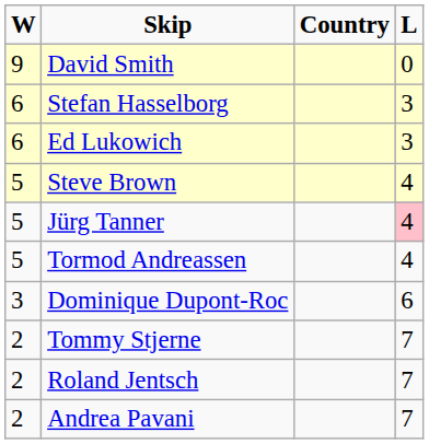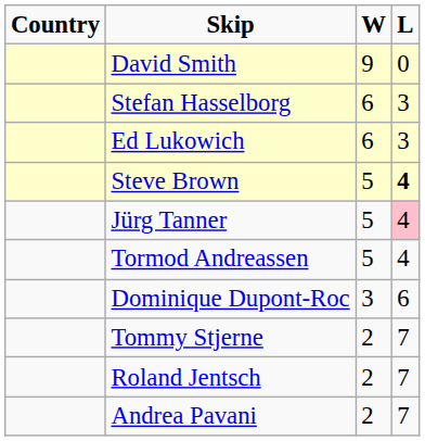columns swapped: Country <-> W
Steve Brown | L: normal -> bold
